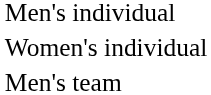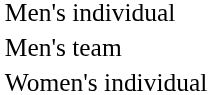rows swapped: Men's team <-> Women's individual
